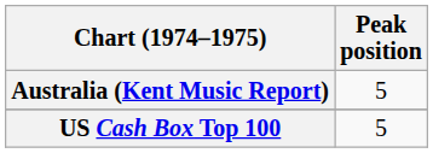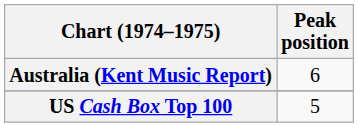Australia (Kent Music Report) | Peak position: 5 -> 6
